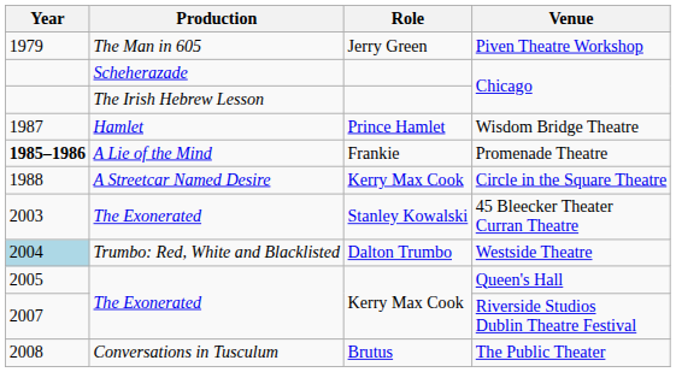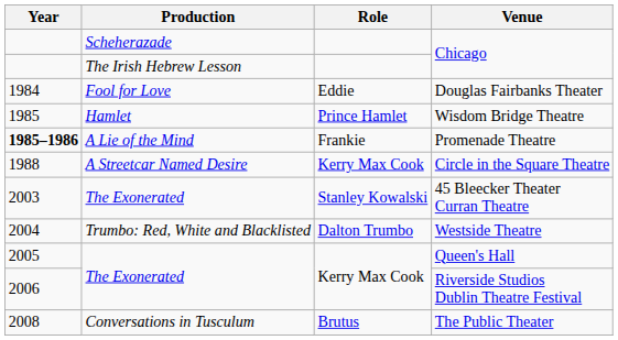- row: 1979 | The Man in 605 | Jerry Green | Piven Theatre Workshop
+ row: 1984 | Fool for Love | Eddie | Douglas Fairbanks Theater
Wisdom Bridge Theatre | Year: 1987 -> 1985
Westside Theatre | Year: lightblue background -> no background
Riverside Studios Dublin Theatre Festival | Year: 2007 -> 2006
